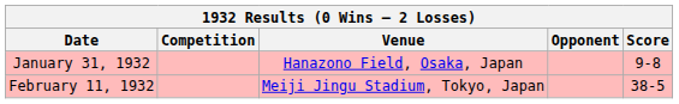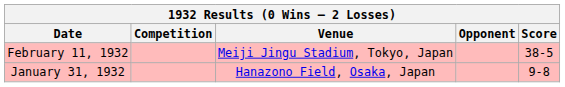rows swapped: February 11, 1932 <-> January 31, 1932
